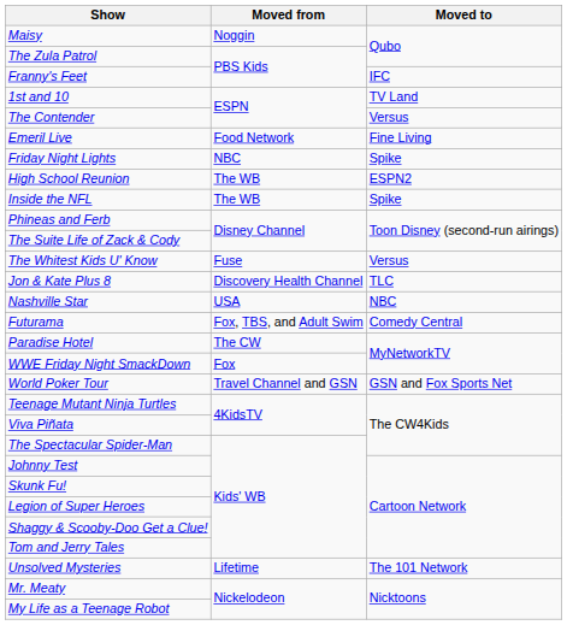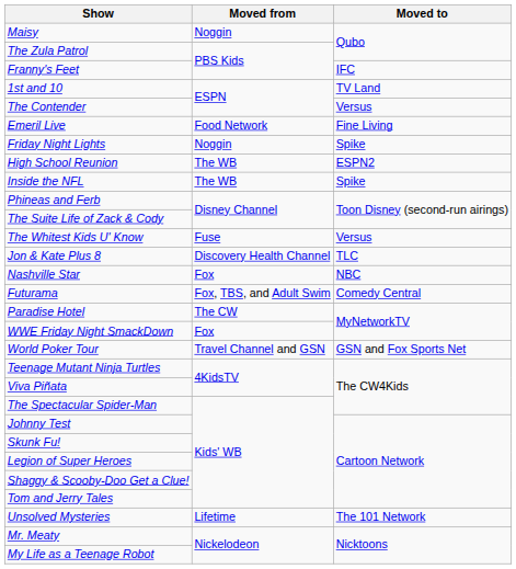Friday Night Lights | Moved from: NBC -> Noggin
Nashville Star | Moved from: USA -> Fox
